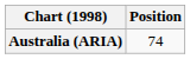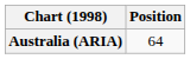Australia (ARIA) | Position: 74 -> 64
